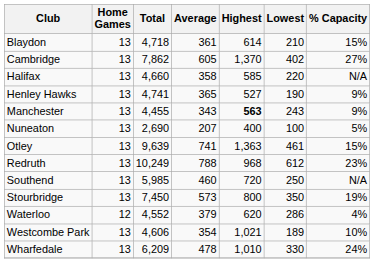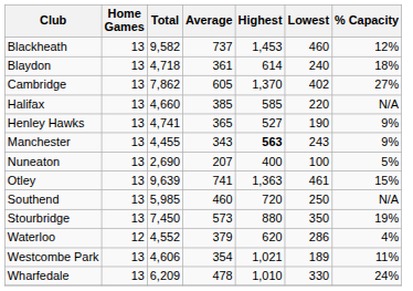+ row: Blackheath | 13 | 9,582 | 737 | 1,453 | 460 | 12%
Blaydon | Lowest: 210 -> 240
Blaydon | % Capacity: 15% -> 18%
Halifax | Average: 358 -> 385
- row: Redruth | 13 | 10,249 | 788 | 968 | 612 | 23%
Stourbridge | Highest: 800 -> 880
Westcombe Park | % Capacity: 10% -> 11%
